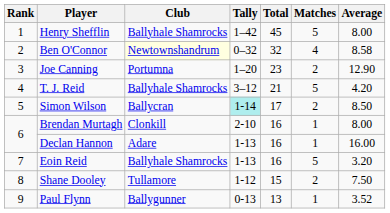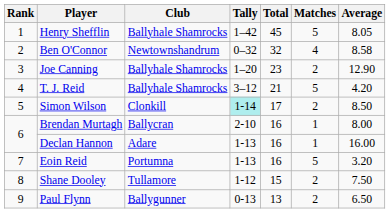Henry Shefflin | Average: 8.00 -> 8.05
Ben O'Connor | Club: lightyellow background -> no background
Joe Canning | Club: Portumna -> Ballyhale Shamrocks
Simon Wilson | Club: Ballycran -> Clonkill
Brendan Murtagh | Club: Clonkill -> Ballycran
Eoin Reid | Club: Ballyhale Shamrocks -> Portumna
Paul Flynn | Matches: 1 -> 2
Paul Flynn | Average: 3.52 -> 6.50
